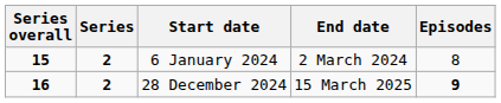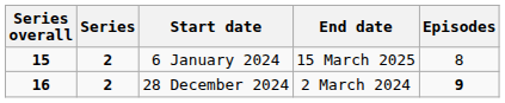6 January 2024 | End date: 2 March 2024 -> 15 March 2025
28 December 2024 | End date: 15 March 2025 -> 2 March 2024
